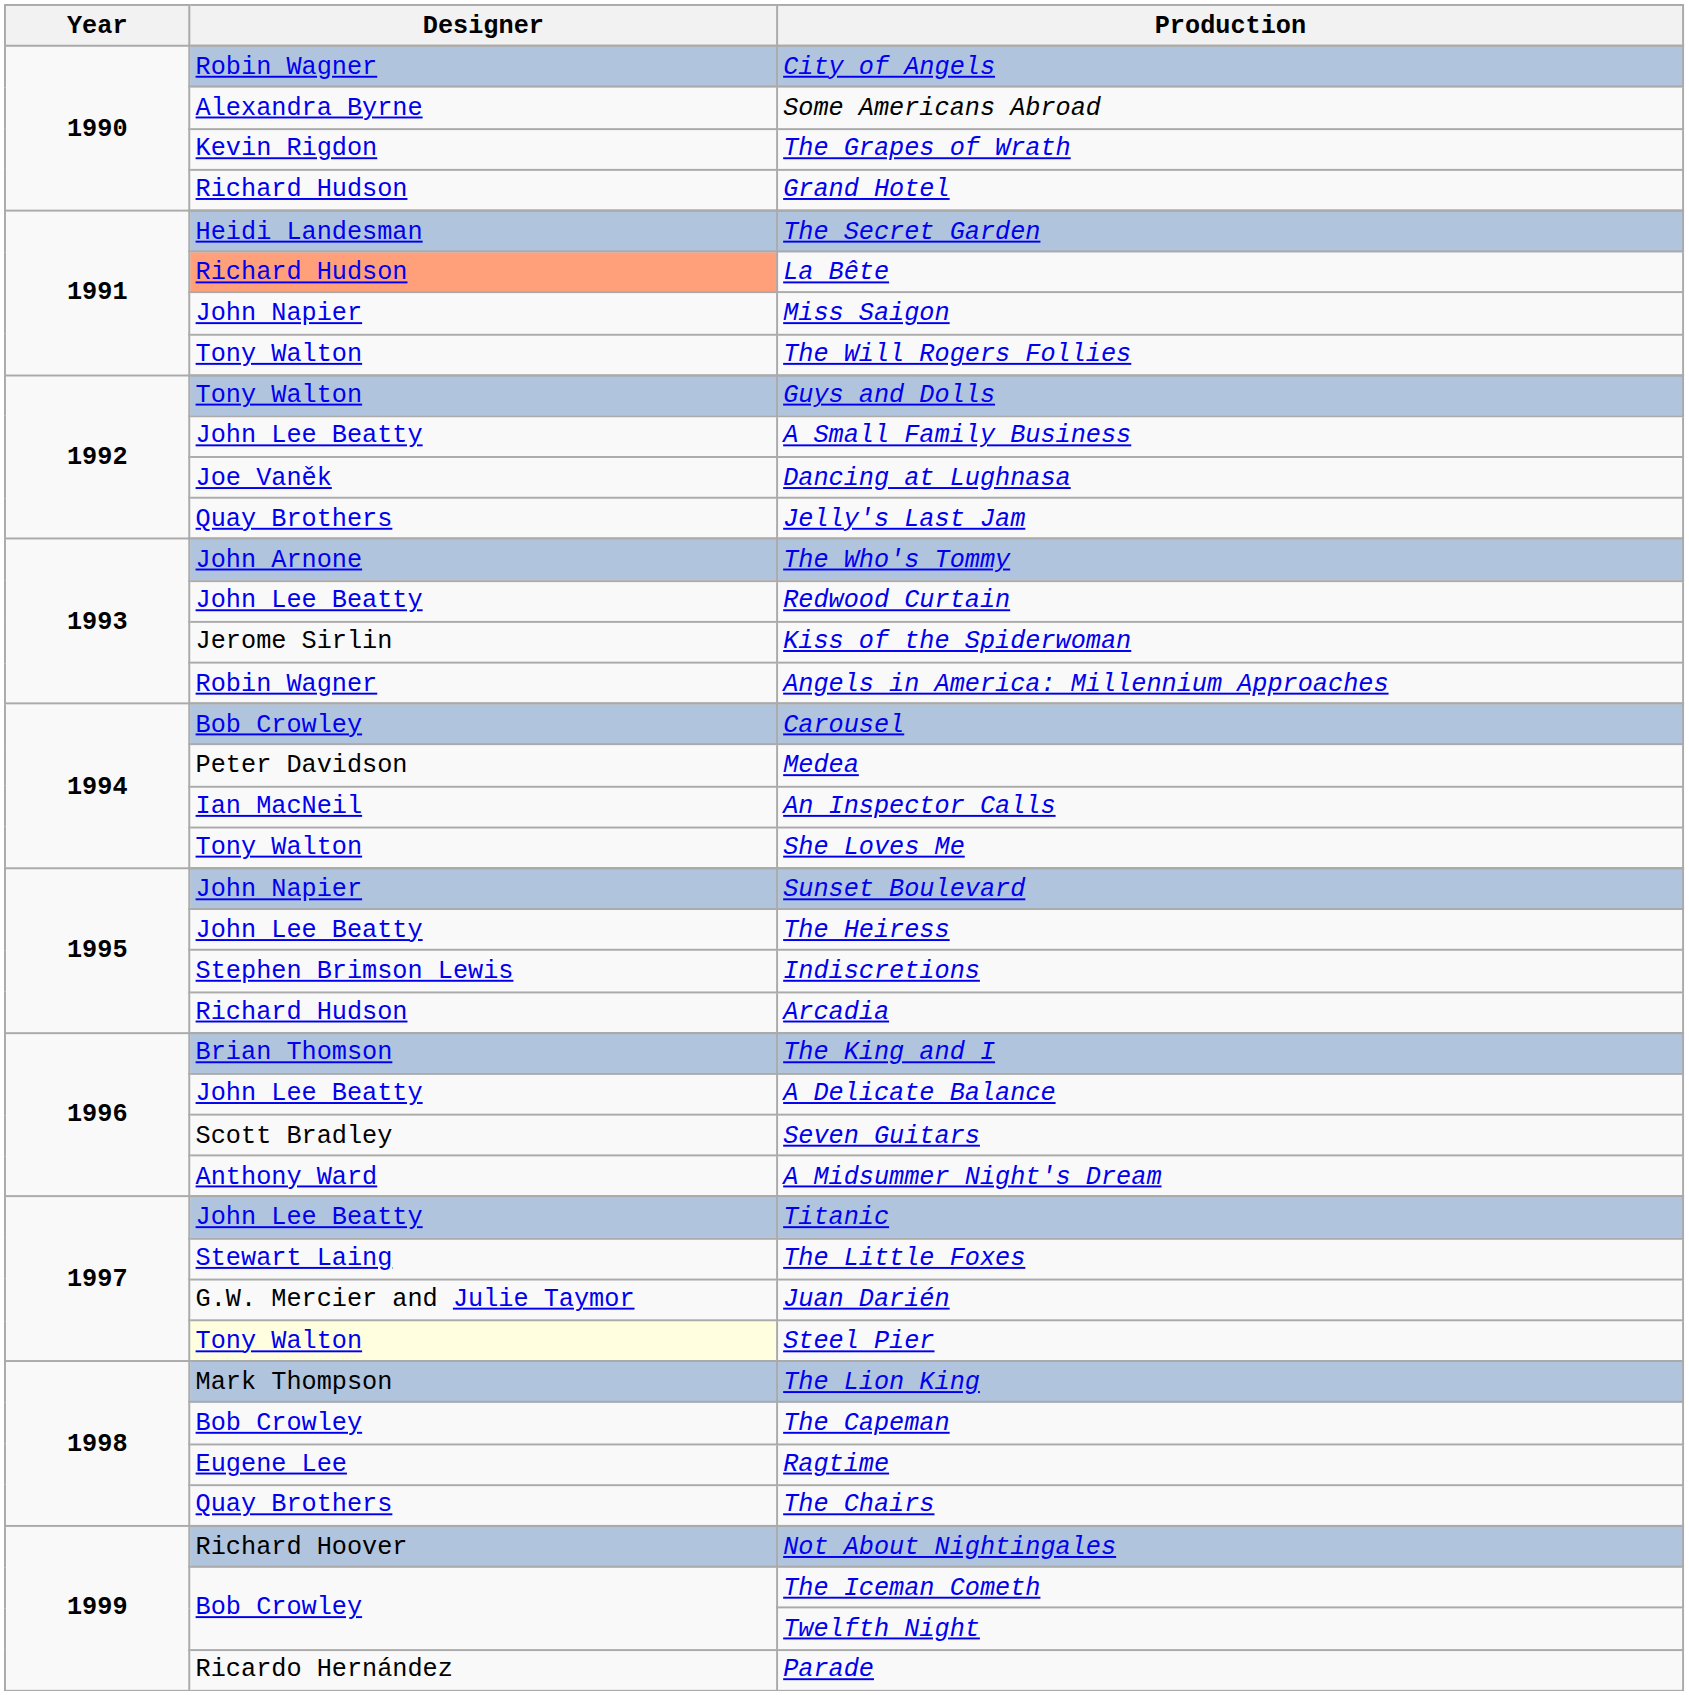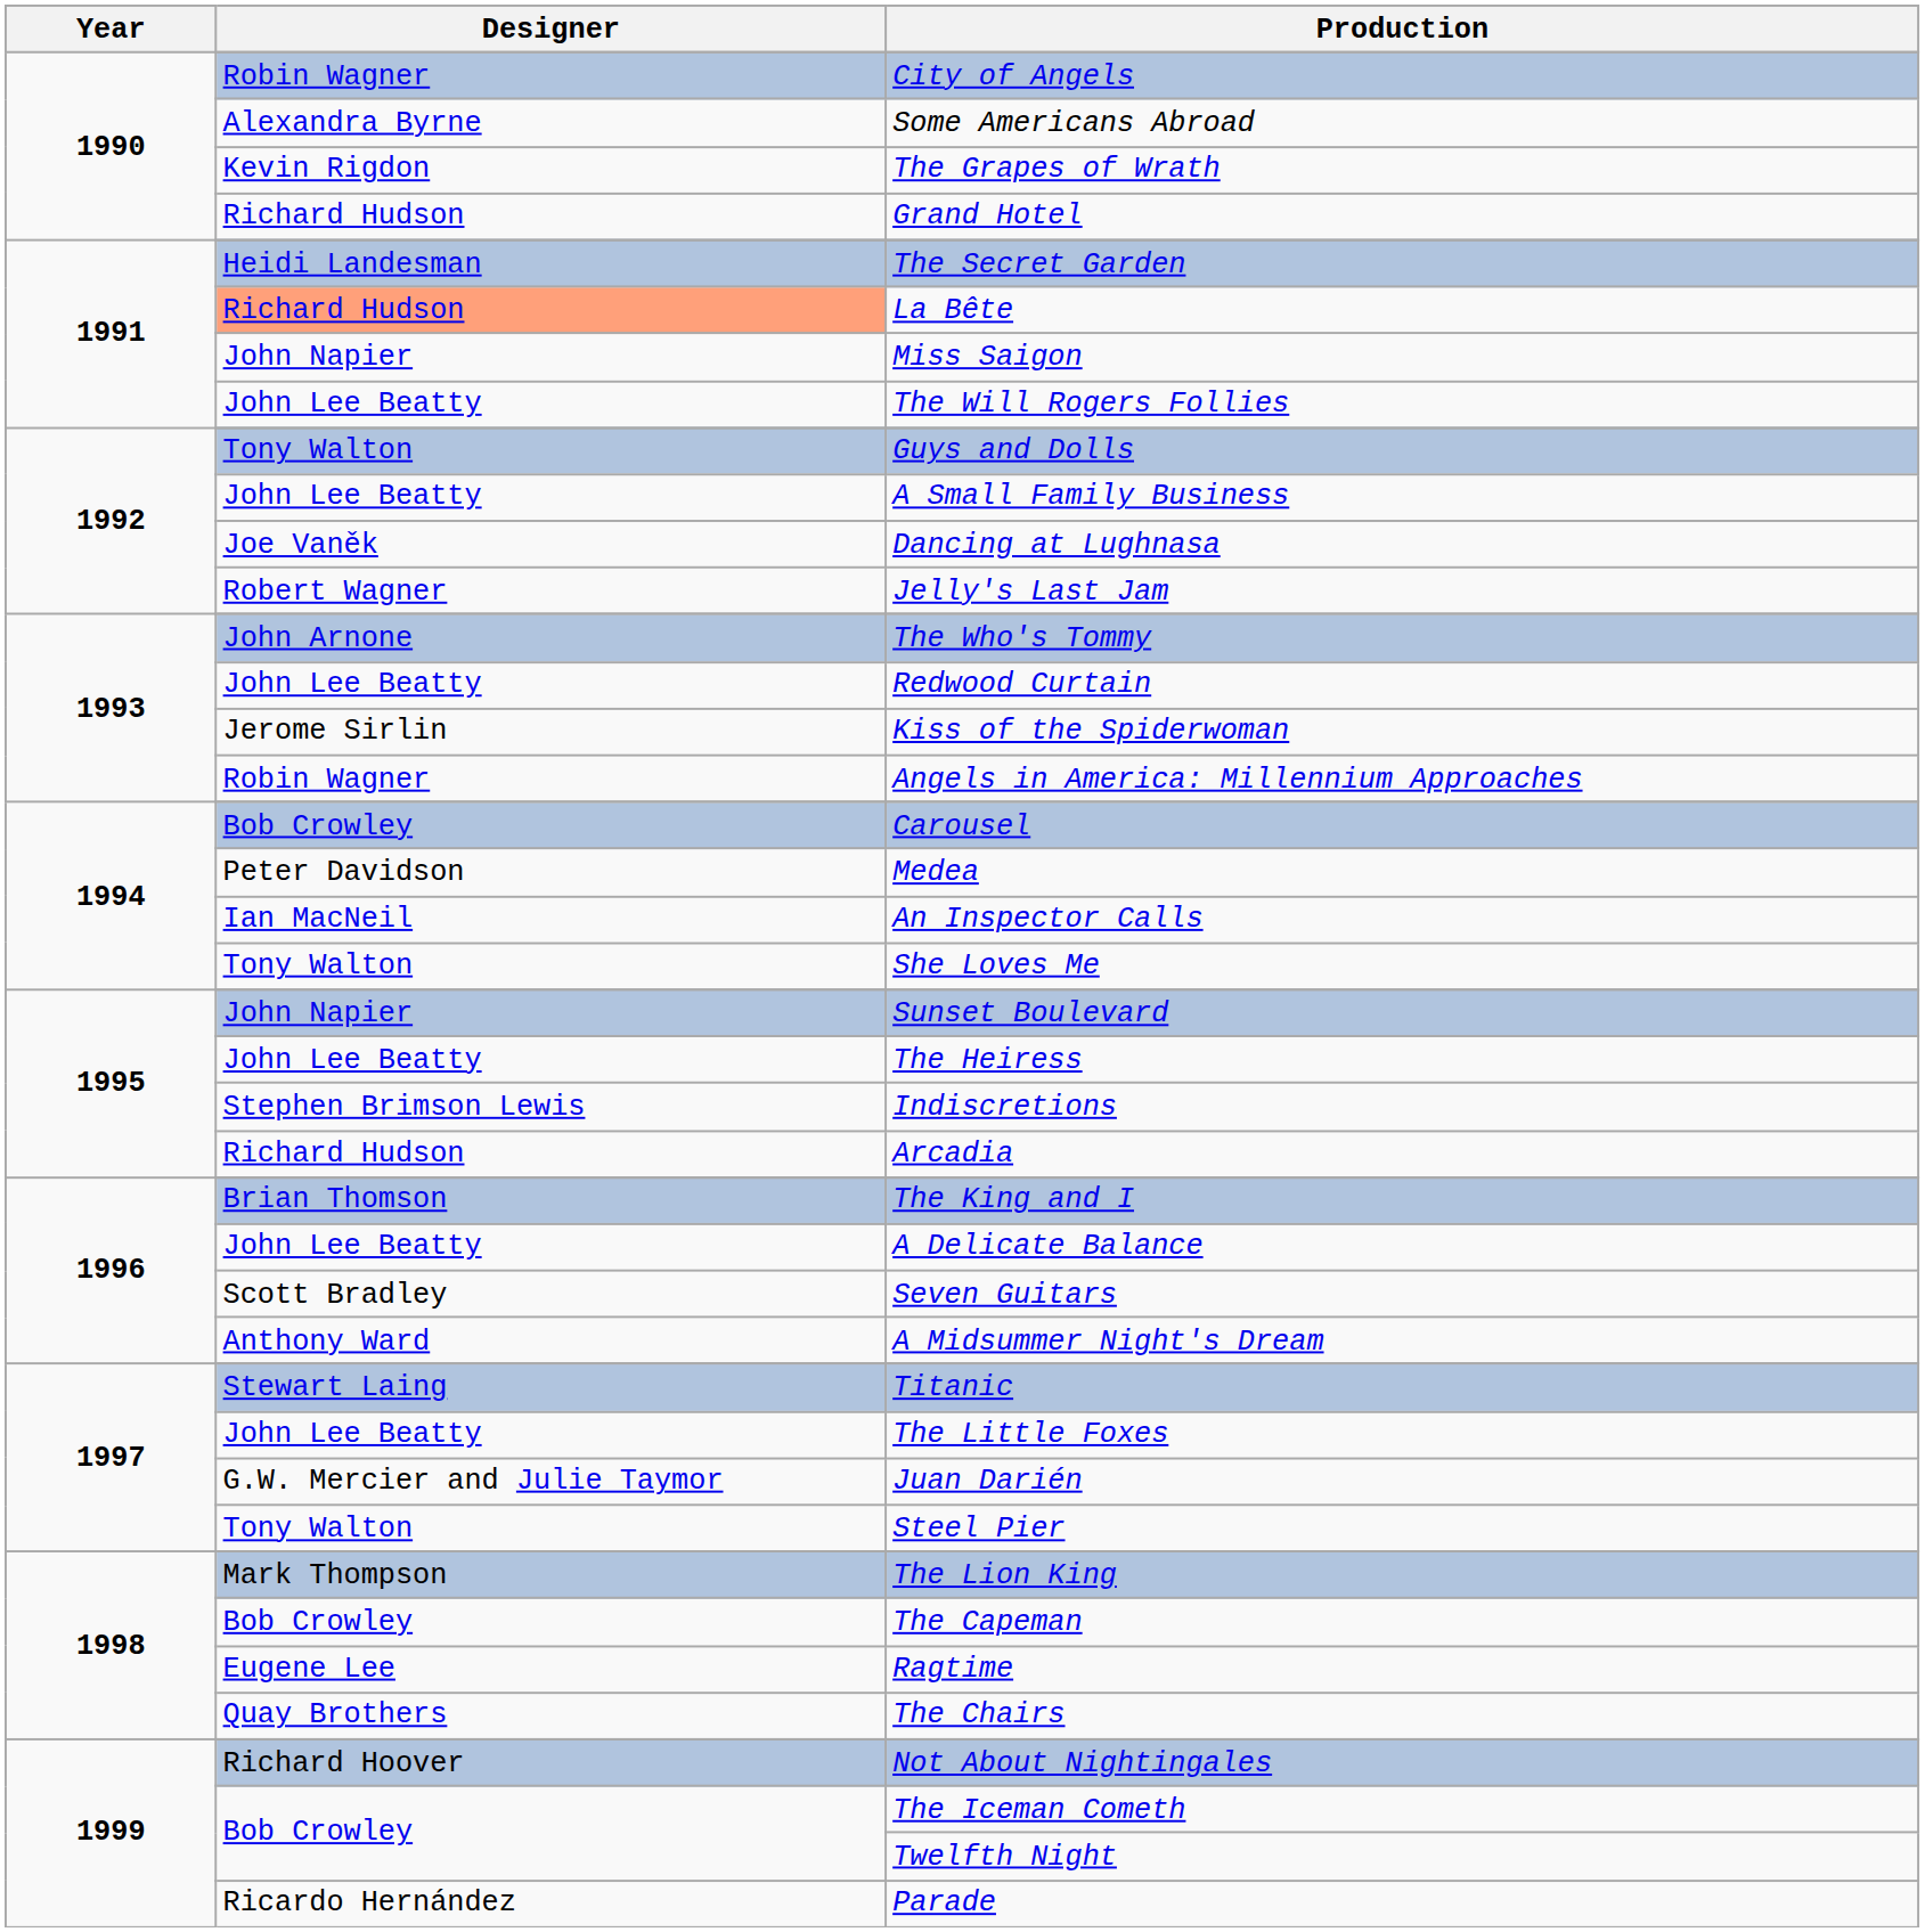The Will Rogers Follies | Designer: Tony Walton -> John Lee Beatty
Jelly's Last Jam | Designer: Quay Brothers -> Robert Wagner
Titanic | Designer: John Lee Beatty -> Stewart Laing
The Little Foxes | Designer: Stewart Laing -> John Lee Beatty
Steel Pier | Designer: lightyellow background -> no background
